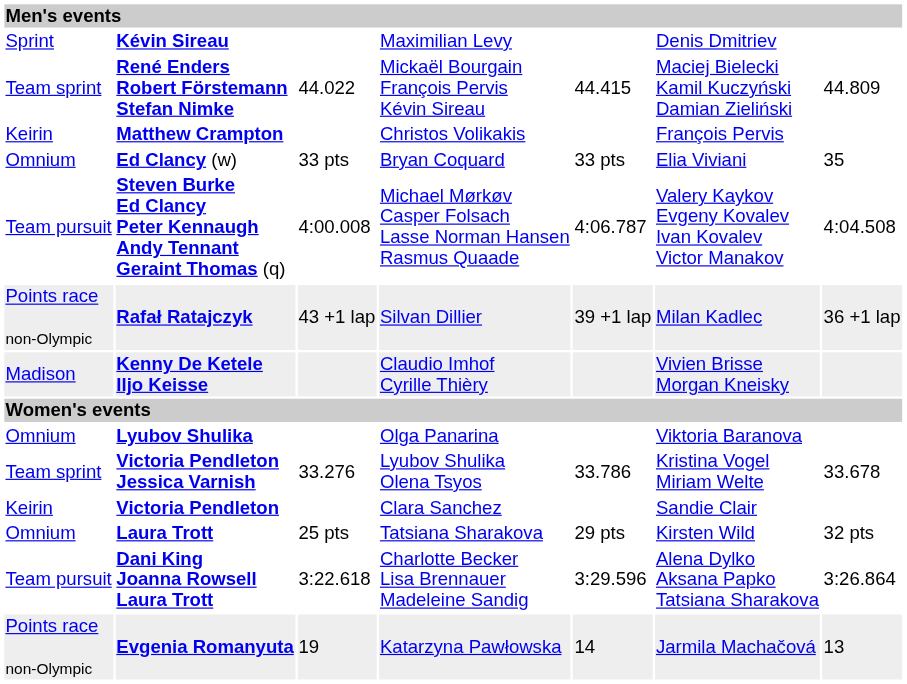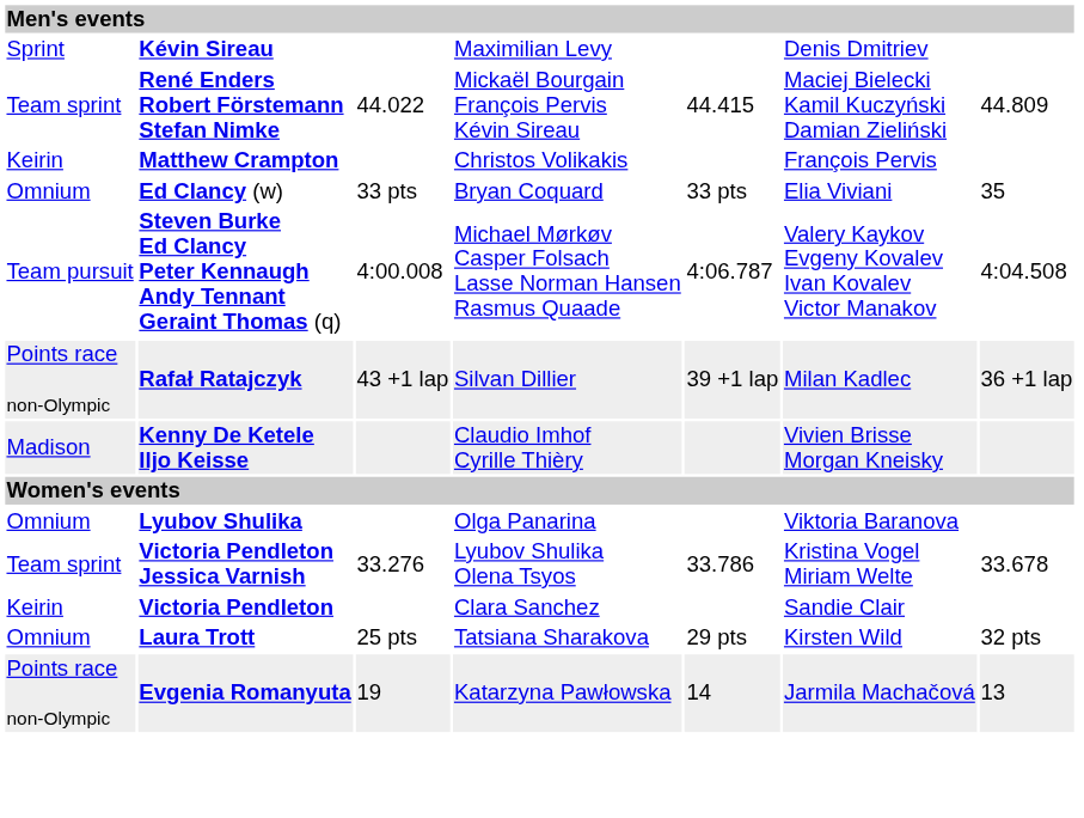- row: Team pursuit | Dani King Joanna Rowsell Laura Trott | 3:22.618 | Charlotte Becker Lisa Brennauer Madeleine Sandig | 3:29.596 | Alena Dylko Aksana Papko Tatsiana Sharakova | 3:26.864
